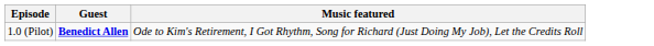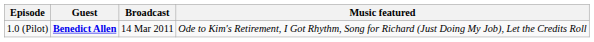+ column: Broadcast | 14 Mar 2011
